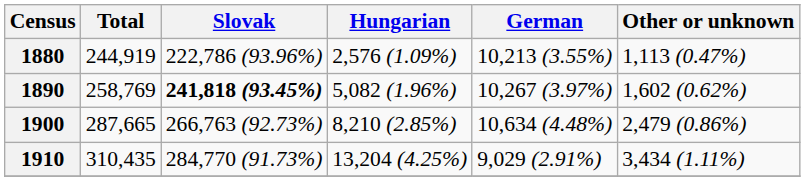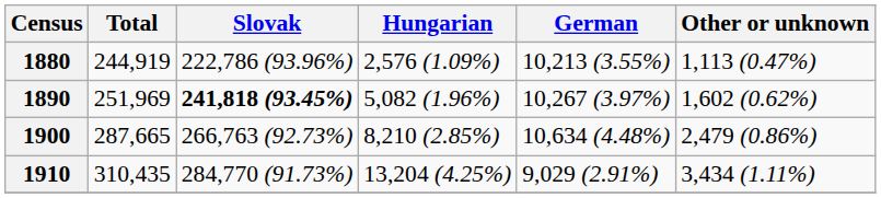1890 | Total: 258,769 -> 251,969
